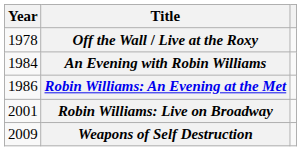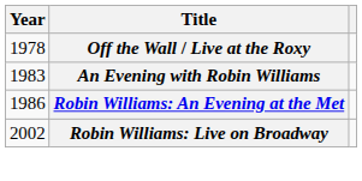An Evening with Robin Williams | Year: 1984 -> 1983
Robin Williams: Live on Broadway | Year: 2001 -> 2002
- row: 2009 | Weapons of Self Destruction
